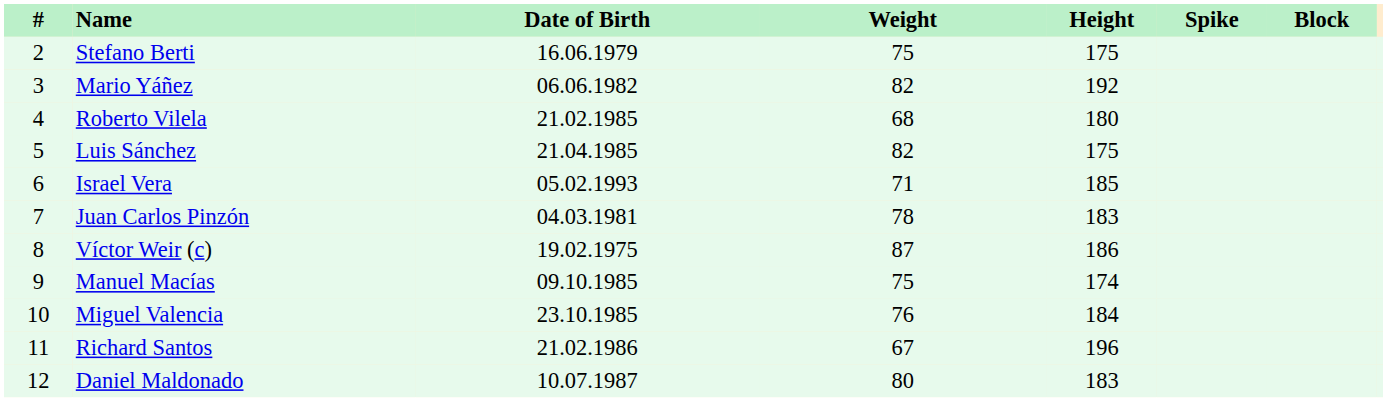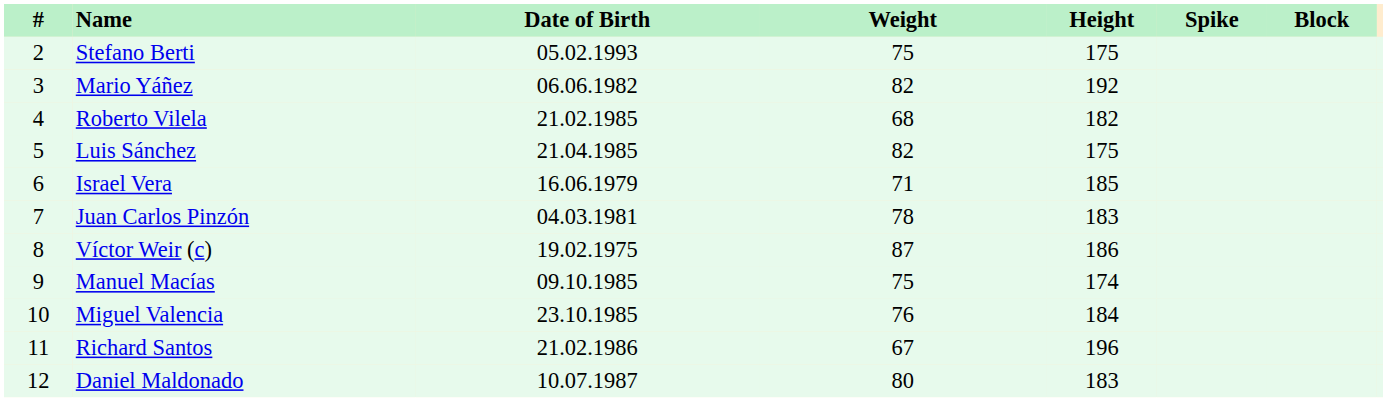Stefano Berti | Date of Birth: 16.06.1979 -> 05.02.1993
Roberto Vilela | Height: 180 -> 182
Israel Vera | Date of Birth: 05.02.1993 -> 16.06.1979
